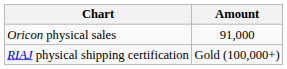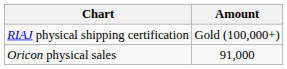rows swapped: Oricon physical sales <-> RIAJ physical shipping certification
